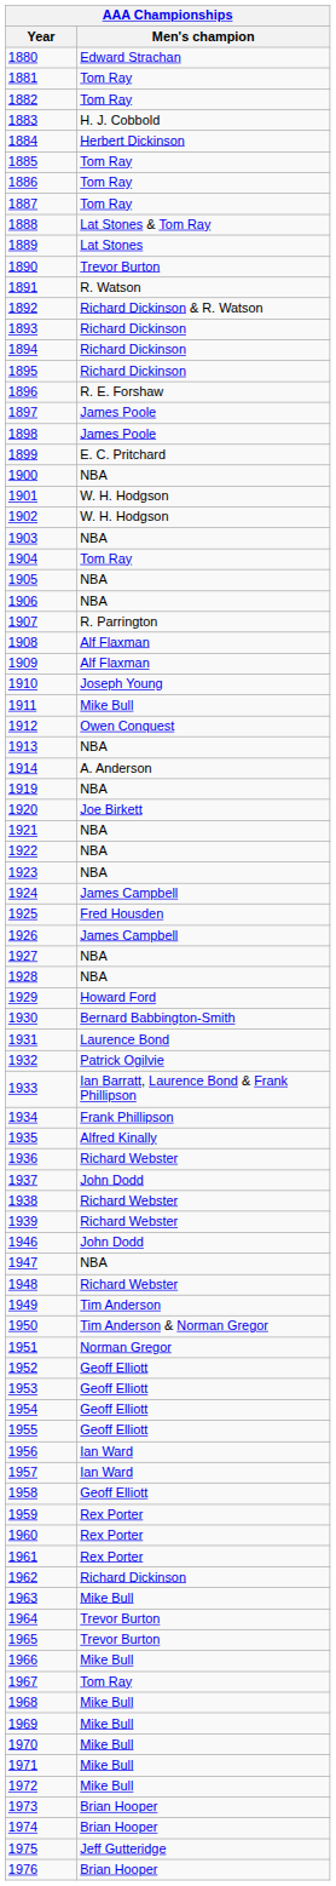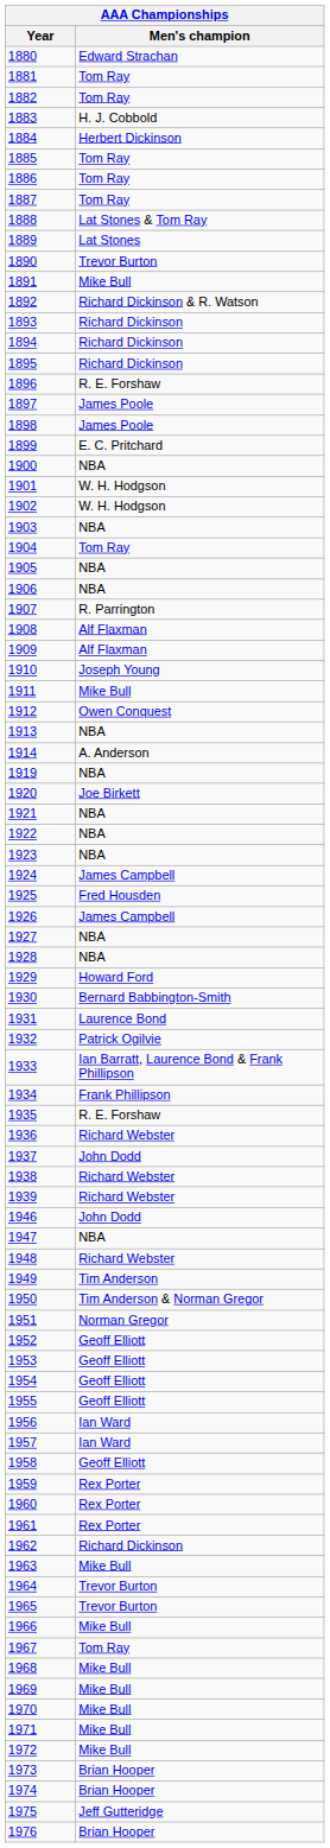1891 | Men's champion: R. Watson -> Mike Bull
1935 | Men's champion: Alfred Kinally -> R. E. Forshaw
